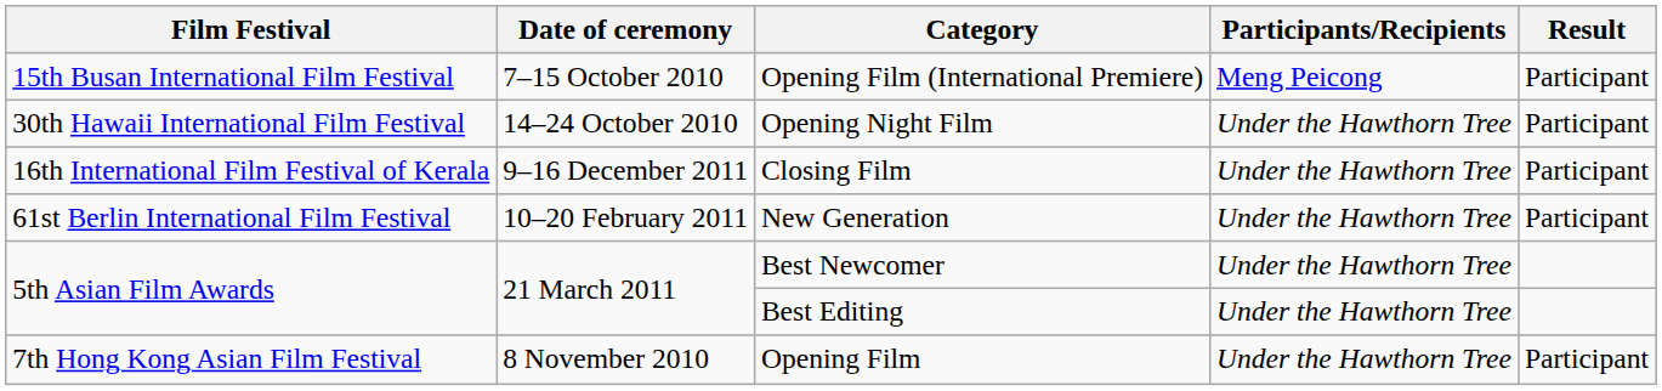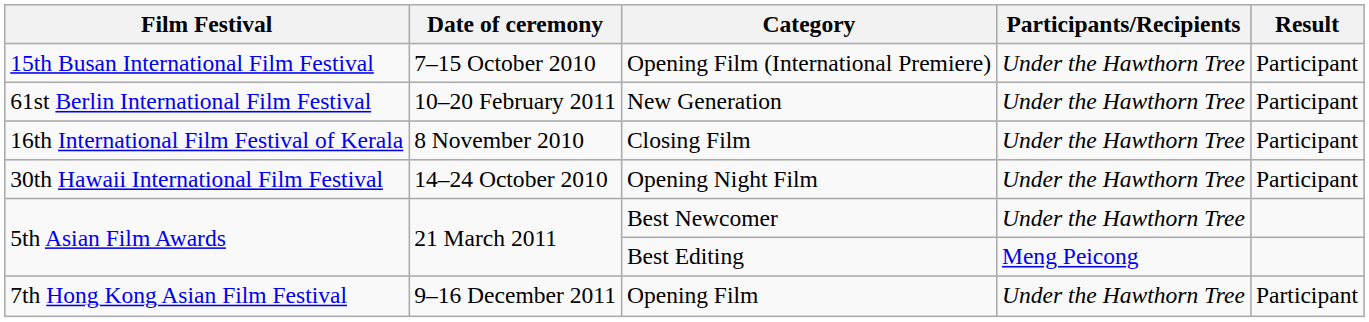Opening Film (International Premiere) | Participants/Recipients: Meng Peicong -> Under the Hawthorn Tree
rows swapped: Opening Night Film <-> New Generation
Closing Film | Date of ceremony: 9–16 December 2011 -> 8 November 2010
Best Editing | Participants/Recipients: Under the Hawthorn Tree -> Meng Peicong
Opening Film | Date of ceremony: 8 November 2010 -> 9–16 December 2011
